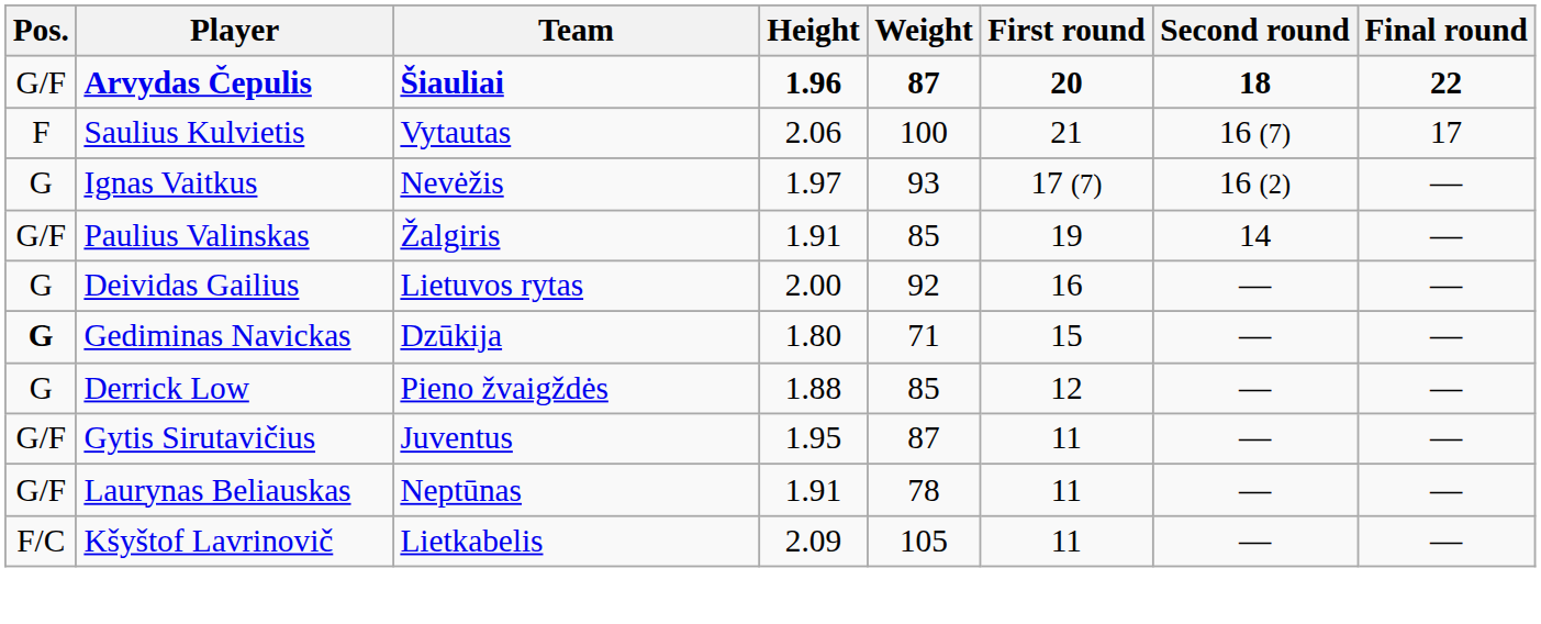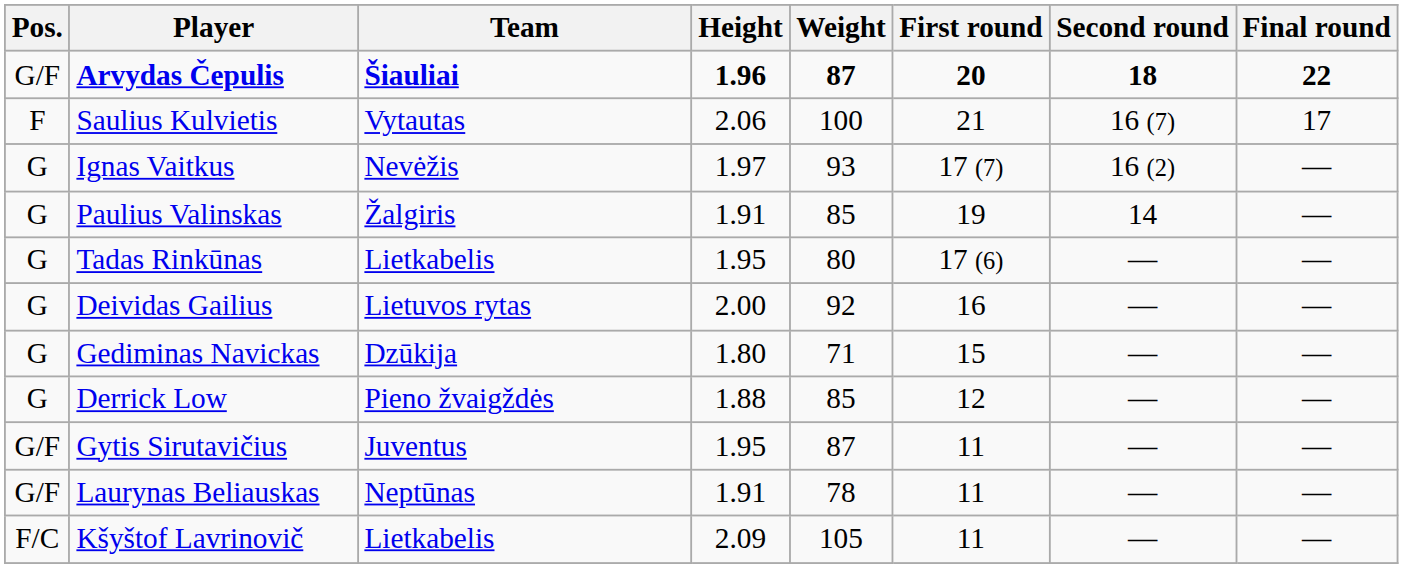Paulius Valinskas | Pos.: G/F -> G
+ row: G | Tadas Rinkūnas | Lietkabelis | 1.95 | 80 | 17 (6) | — | —
Gediminas Navickas | Pos.: bold -> normal
